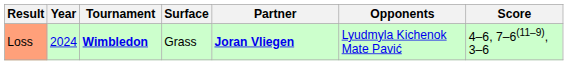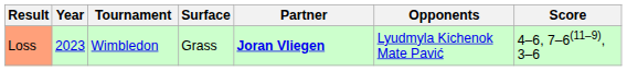Loss | Year: 2024 -> 2023
Loss | Tournament: bold -> normal
